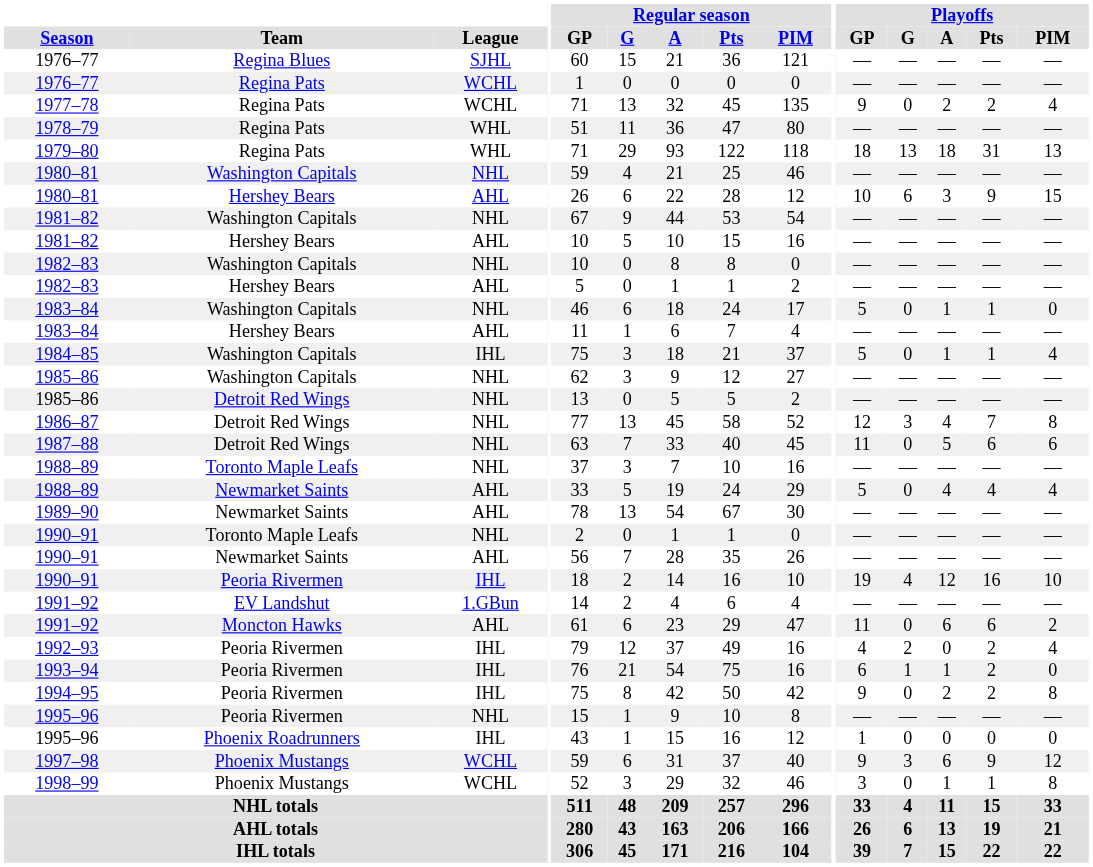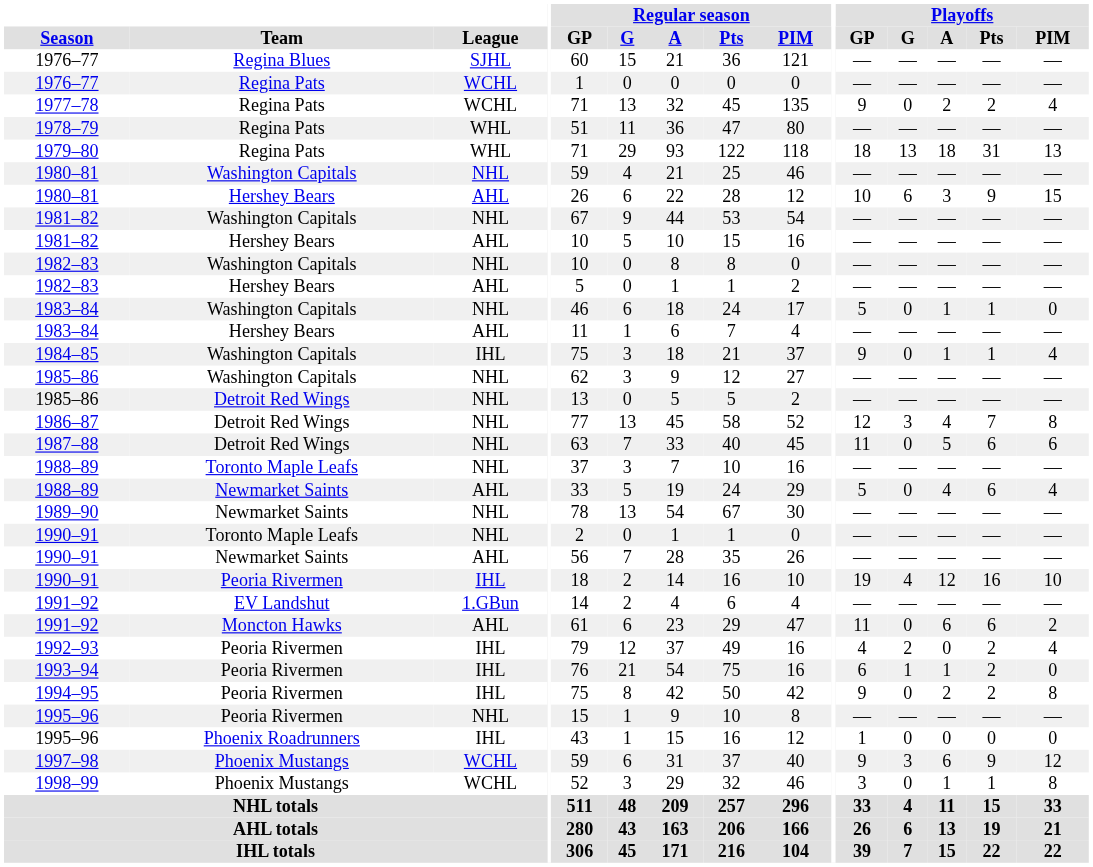1984–85 | Playoffs / GP: 5 -> 9
1988–89 / Newmarket Saints | Playoffs / Pts: 4 -> 6
1989–90 | League: AHL -> NHL
